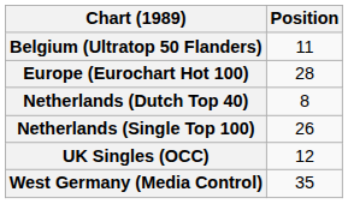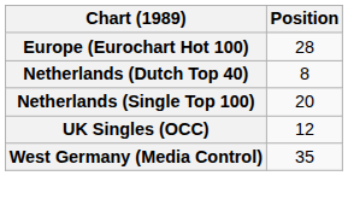- row: Belgium (Ultratop 50 Flanders) | 11
Netherlands (Single Top 100) | Position: 26 -> 20
